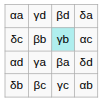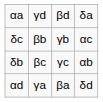δc | column 3: paleturquoise background -> no background
rows swapped: δb <-> αd
